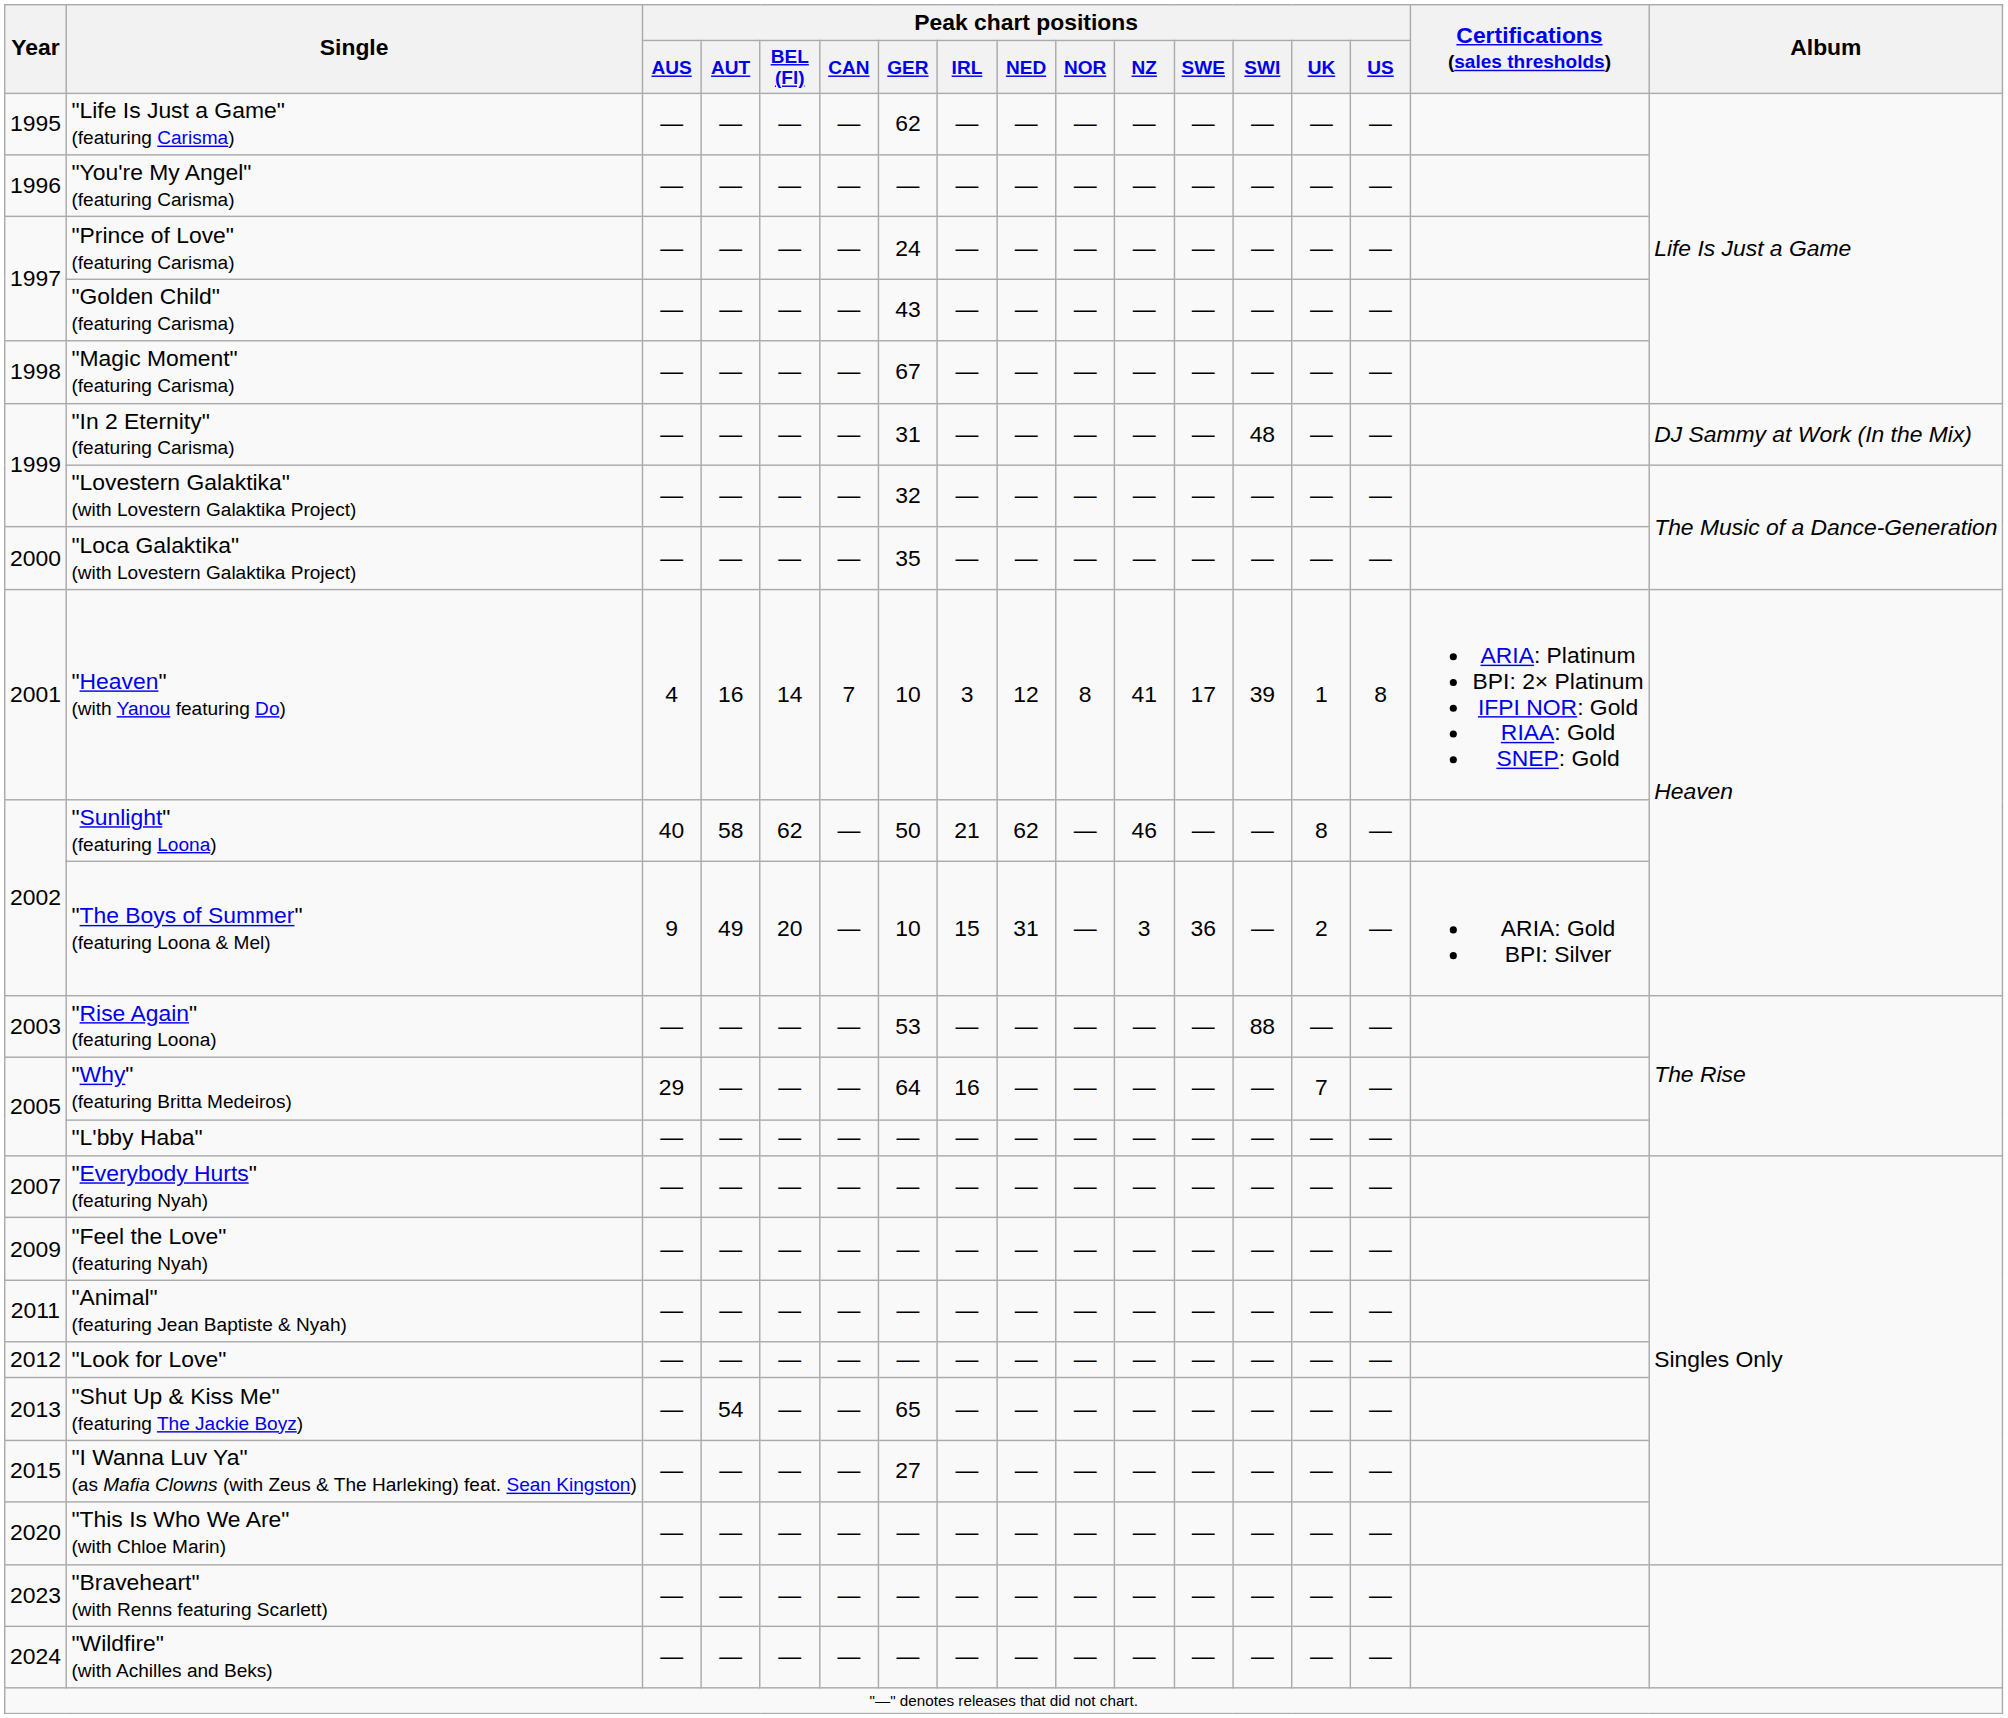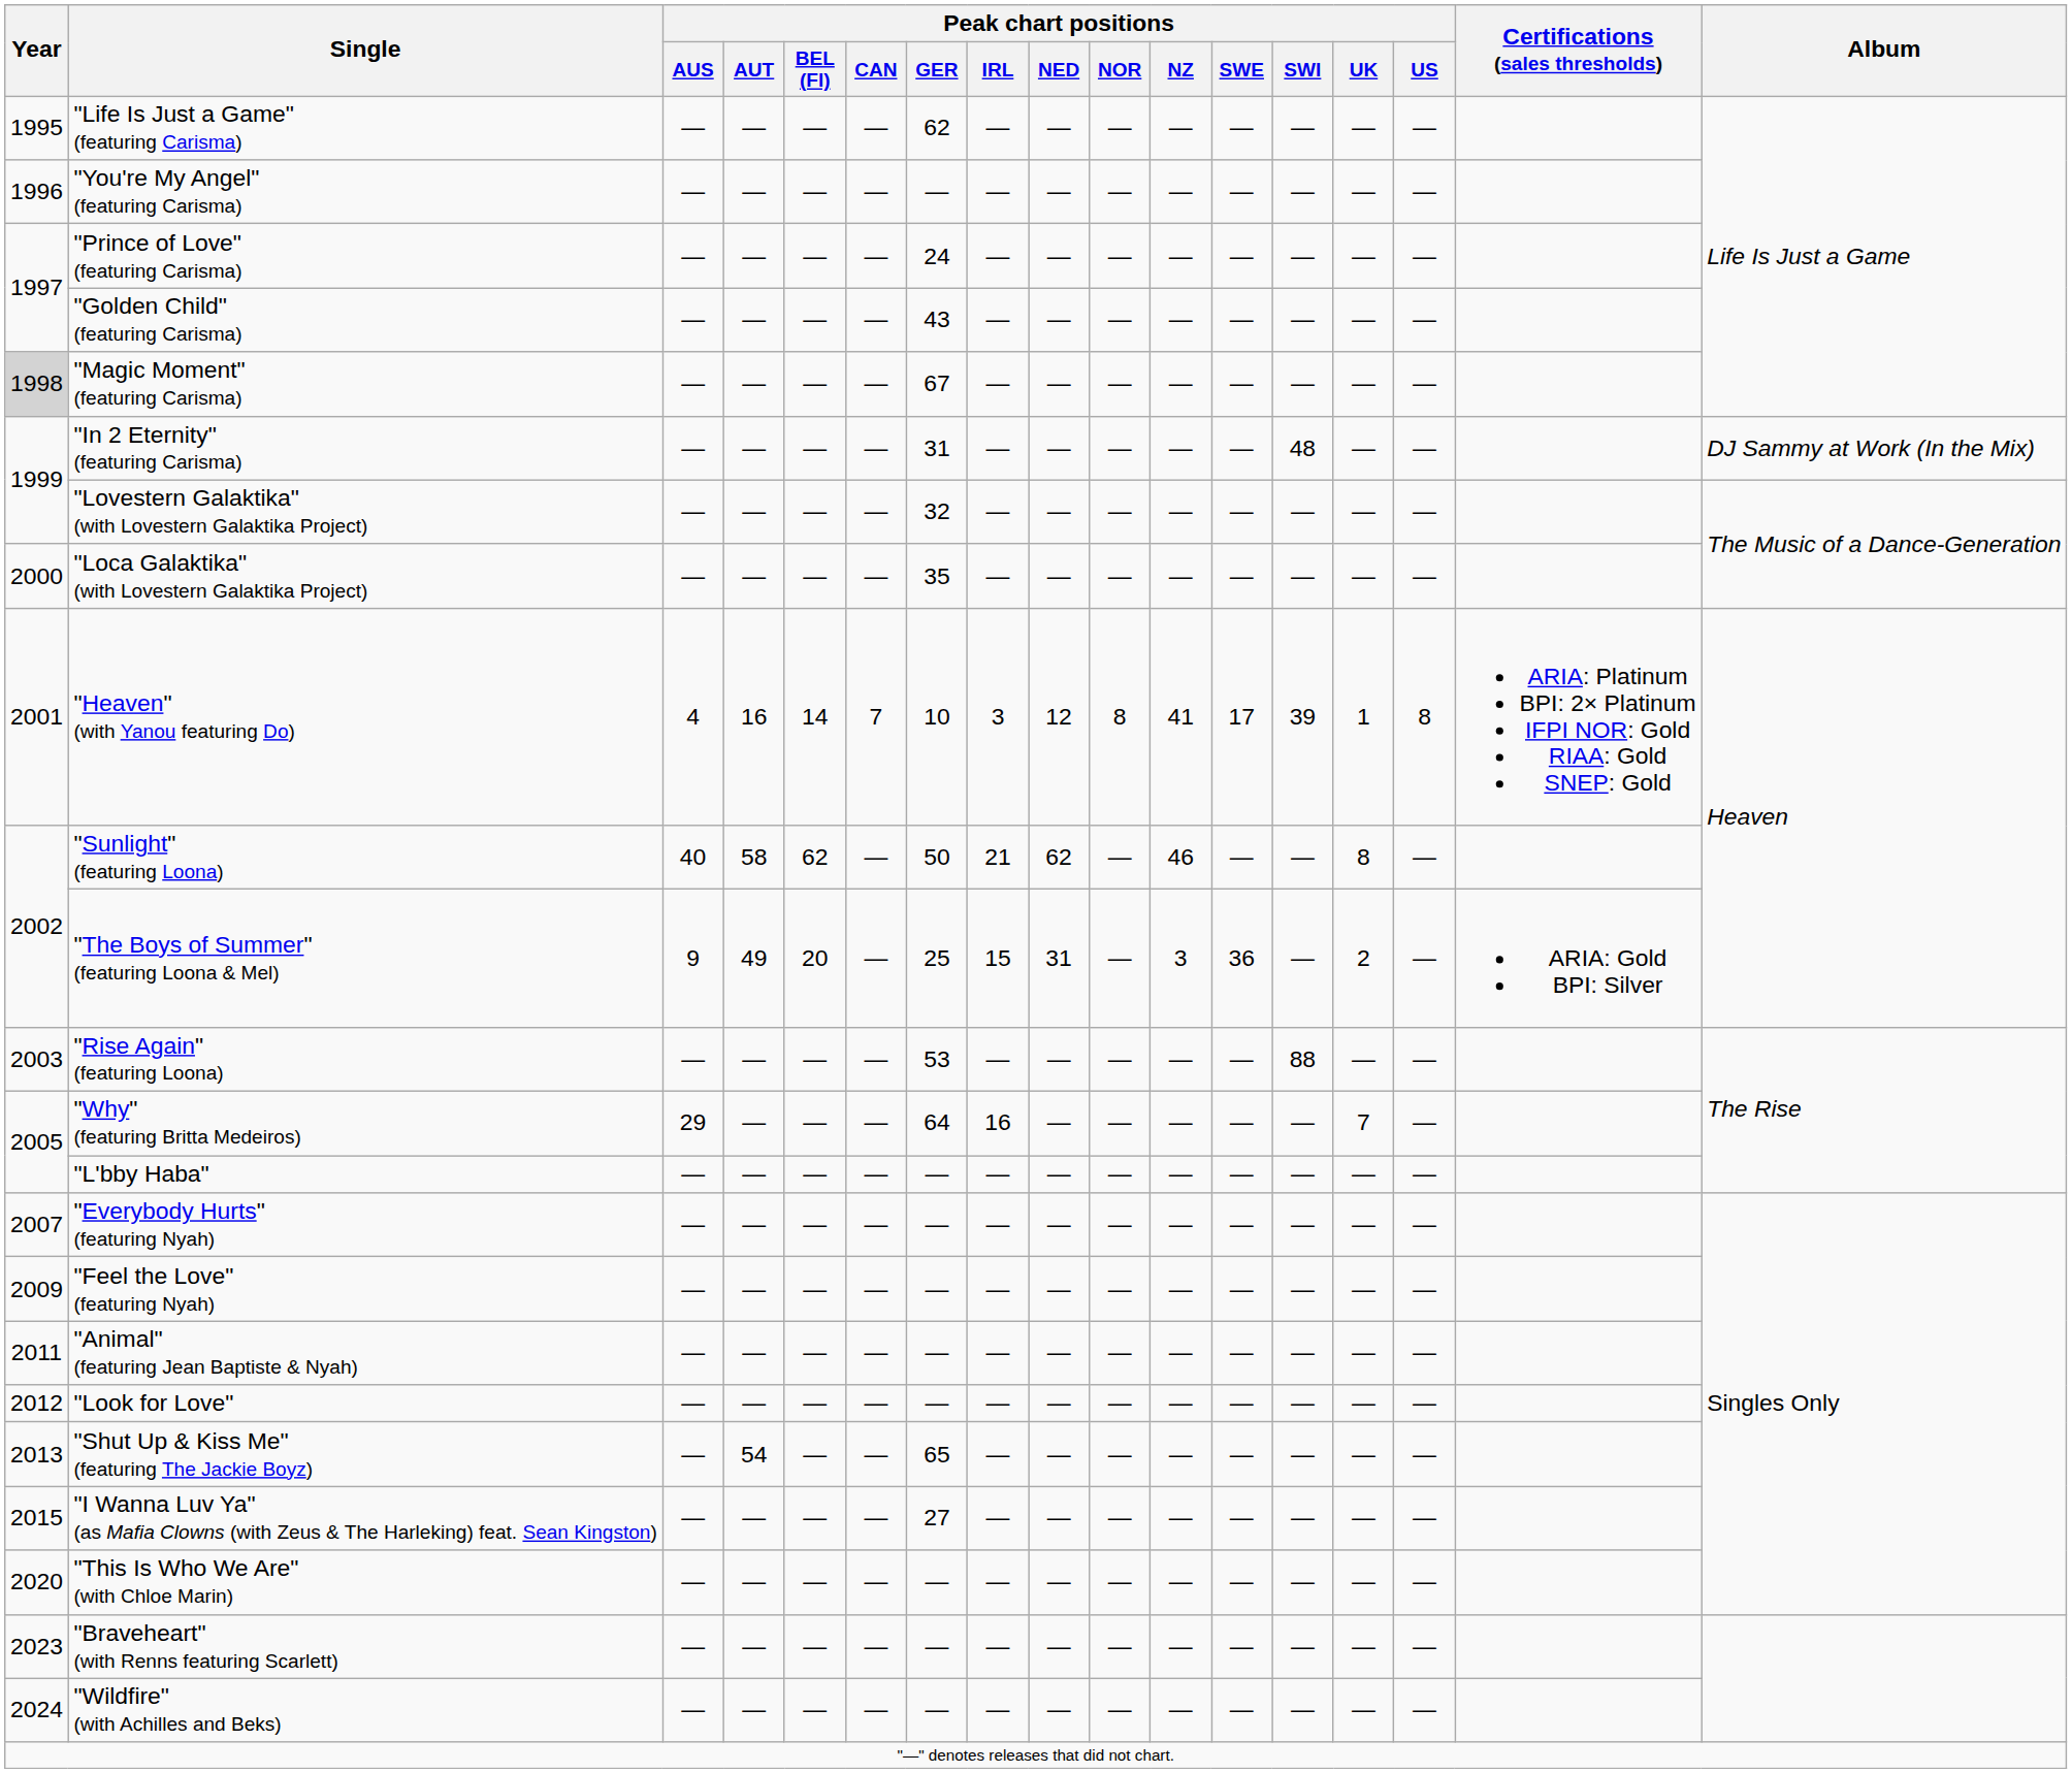"Magic Moment" (featuring Carisma) | Year: no background -> lightgrey background
"The Boys of Summer" (featuring Loona & Mel) | Peak chart positions / GER: 10 -> 25
